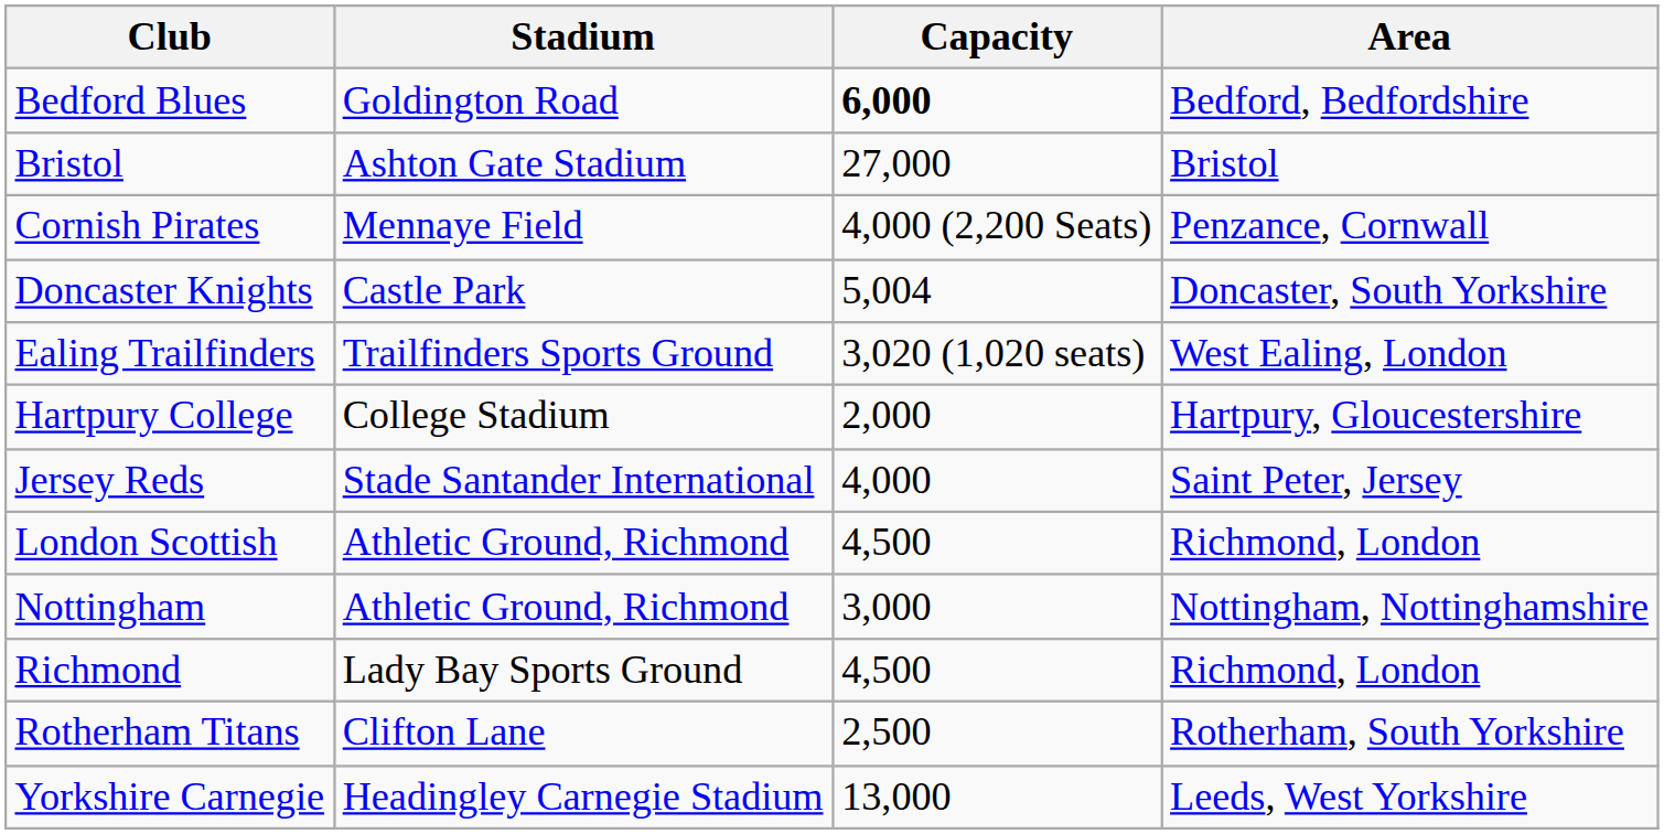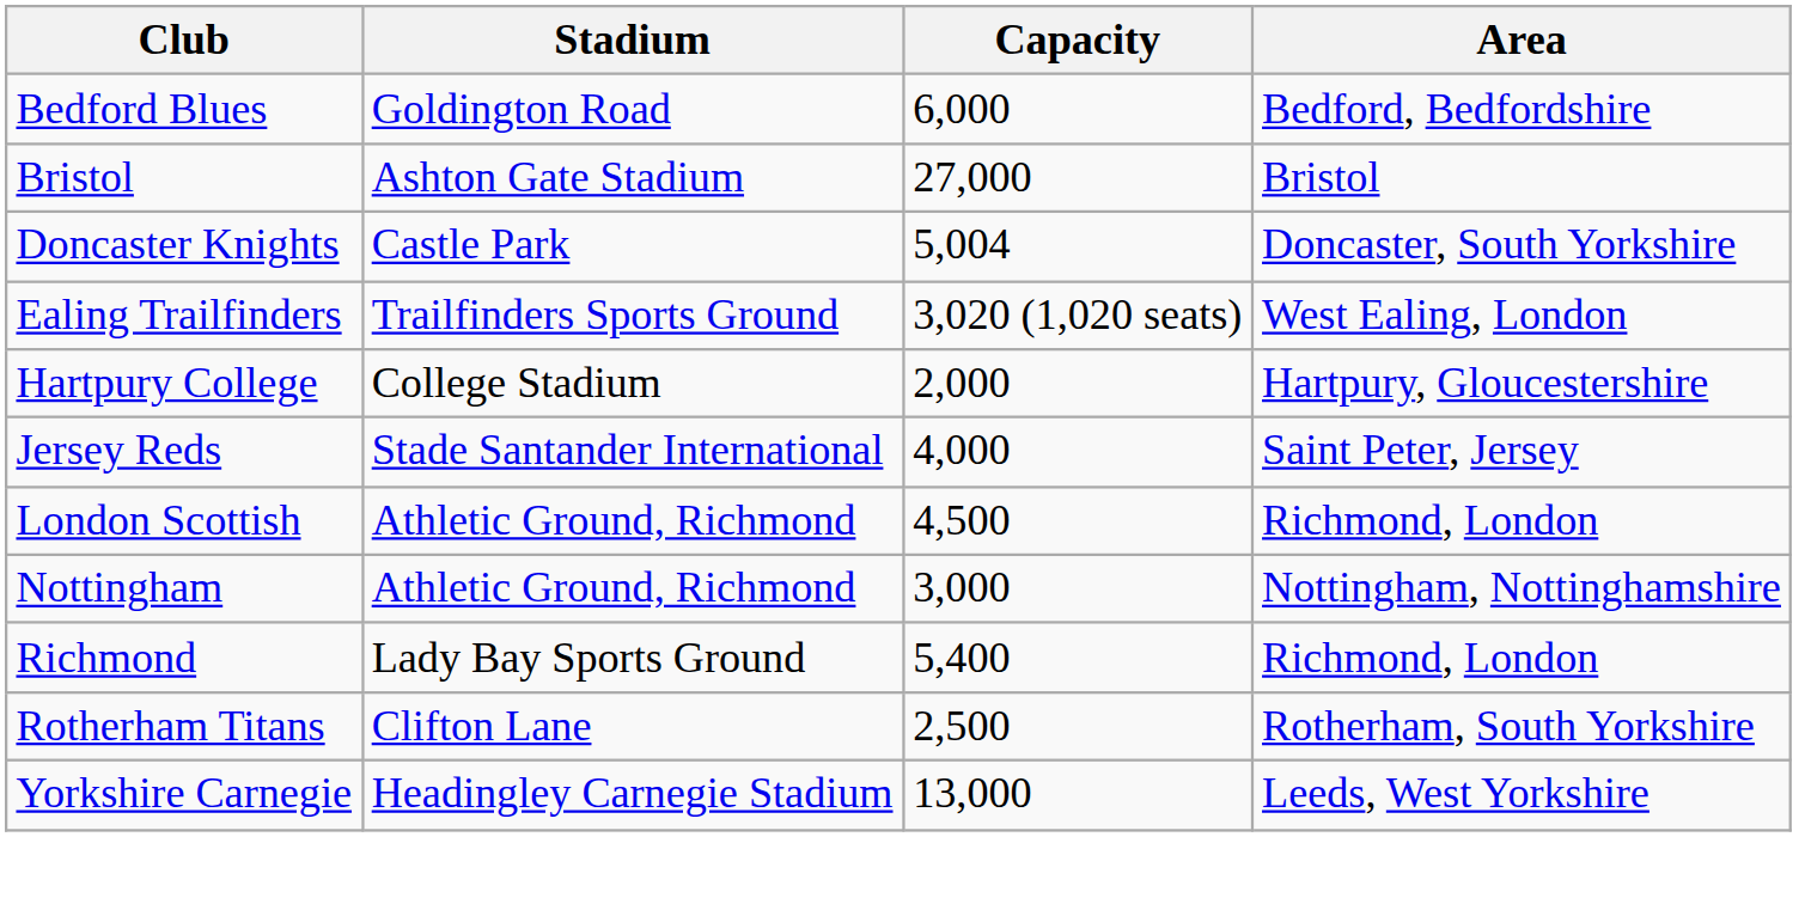Bedford Blues | Capacity: bold -> normal
- row: Cornish Pirates | Mennaye Field | 4,000 (2,200 Seats) | Penzance, Cornwall
Richmond | Capacity: 4,500 -> 5,400
